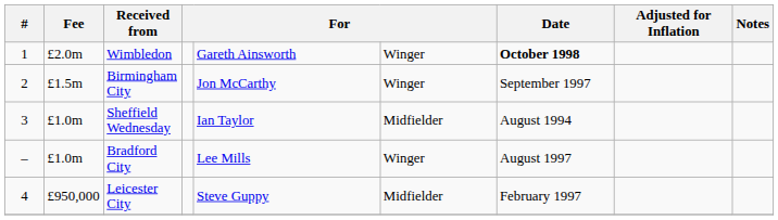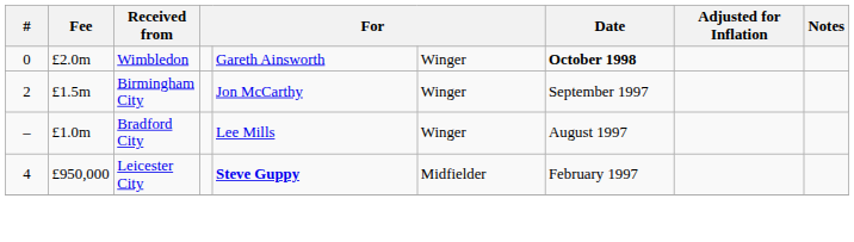Wimbledon | #: 1 -> 0
- row: 3 | £1.0m | Sheffield Wednesday | Ian Taylor | Midfielder | August 1994
Leicester City | column 5: normal -> bold
